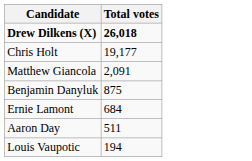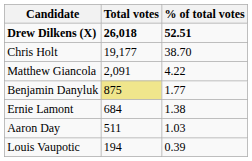+ column: % of total votes | 52.51 | 38.70 | 4.22 | 1.77 | 1.38 | 1.03 | 0.39
Benjamin Danyluk | Total votes: no background -> khaki background
